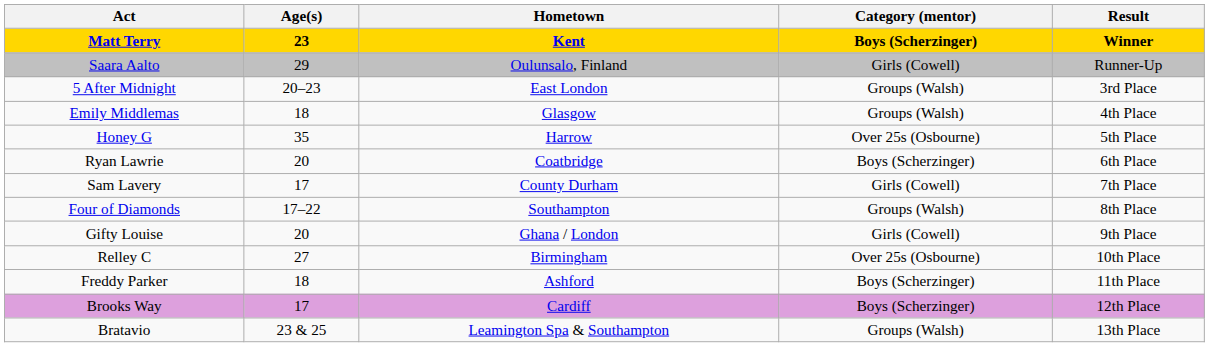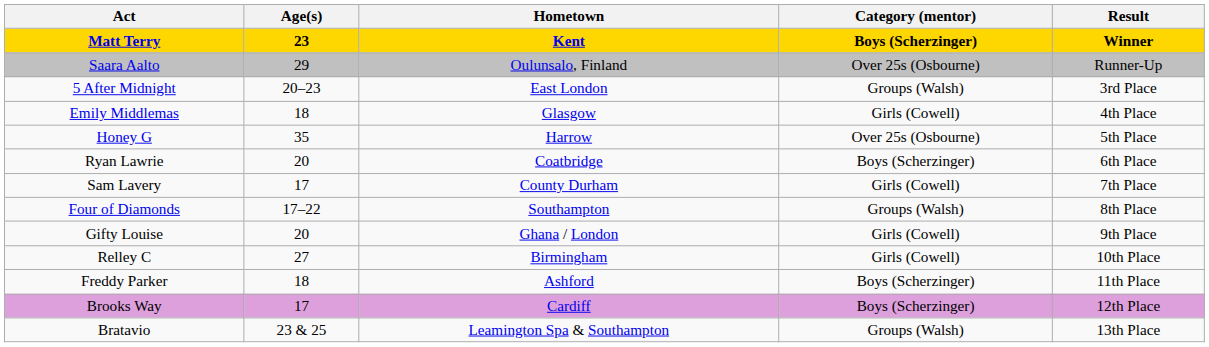Saara Aalto | Category (mentor): Girls (Cowell) -> Over 25s (Osbourne)
Emily Middlemas | Category (mentor): Groups (Walsh) -> Girls (Cowell)
Relley C | Category (mentor): Over 25s (Osbourne) -> Girls (Cowell)
